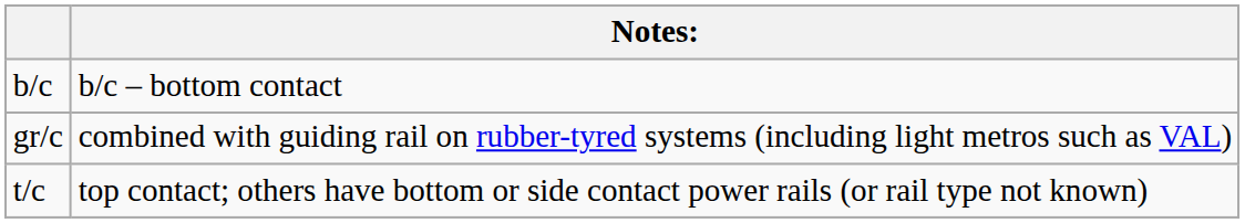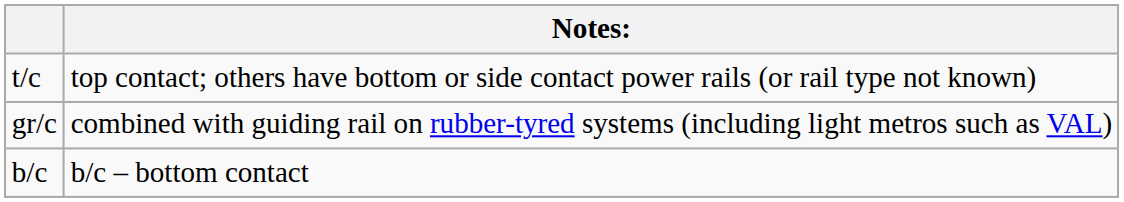rows swapped: t/c <-> b/c
